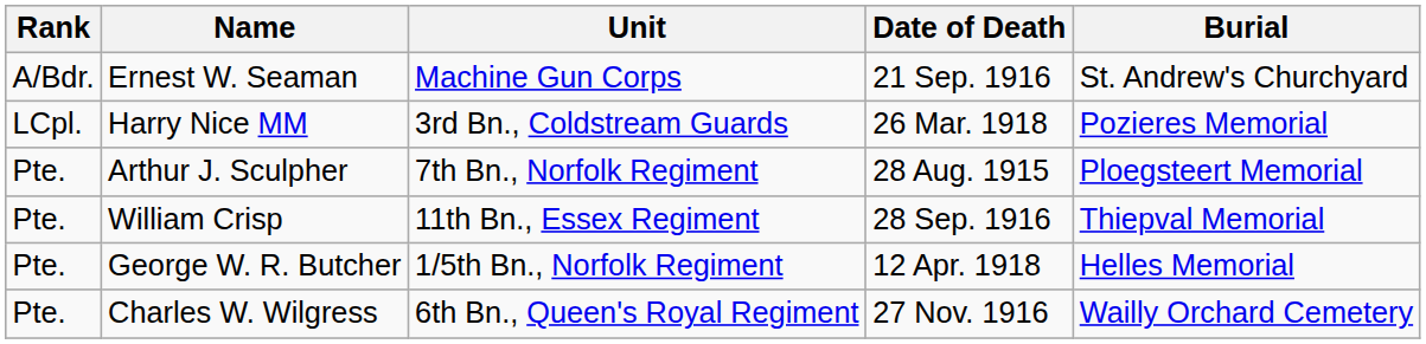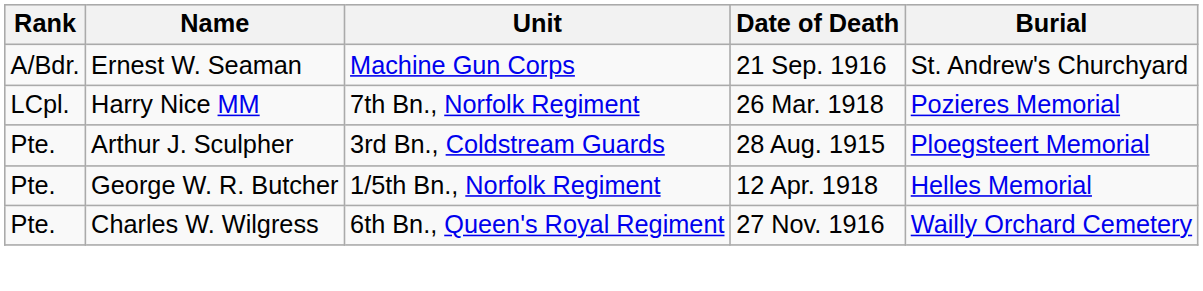Harry Nice MM | Unit: 3rd Bn., Coldstream Guards -> 7th Bn., Norfolk Regiment
Arthur J. Sculpher | Unit: 7th Bn., Norfolk Regiment -> 3rd Bn., Coldstream Guards
- row: Pte. | William Crisp | 11th Bn., Essex Regiment | 28 Sep. 1916 | Thiepval Memorial
